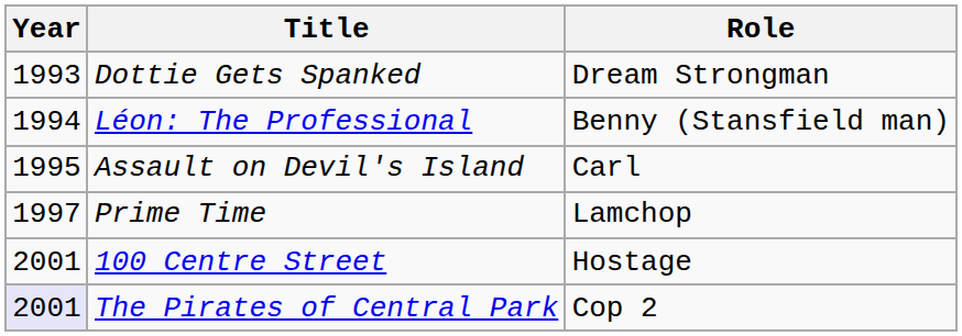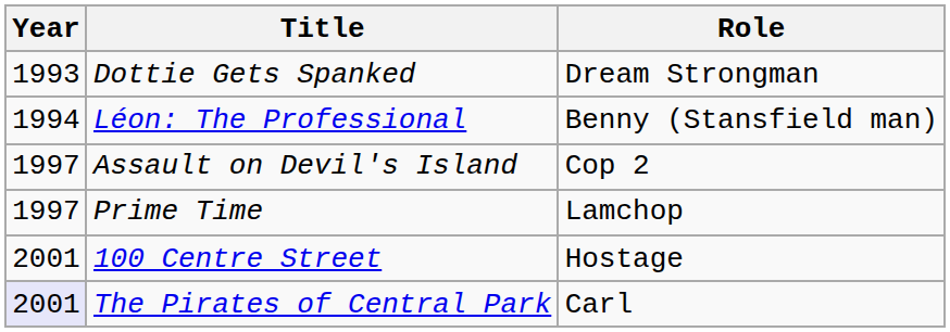Assault on Devil's Island | Year: 1995 -> 1997
Assault on Devil's Island | Role: Carl -> Cop 2
The Pirates of Central Park | Role: Cop 2 -> Carl
